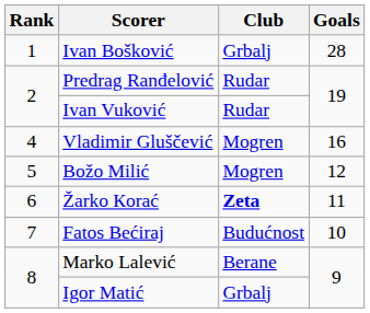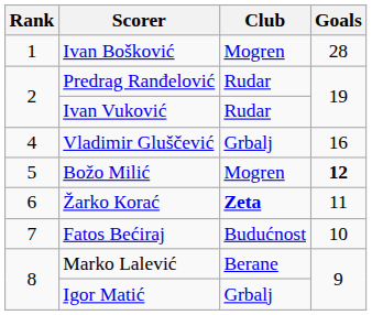Ivan Bošković | Club: Grbalj -> Mogren
Vladimir Gluščević | Club: Mogren -> Grbalj
Božo Milić | Goals: normal -> bold
